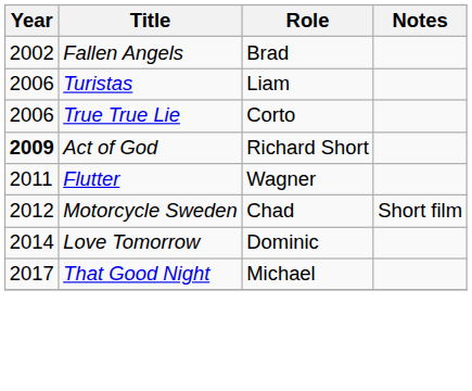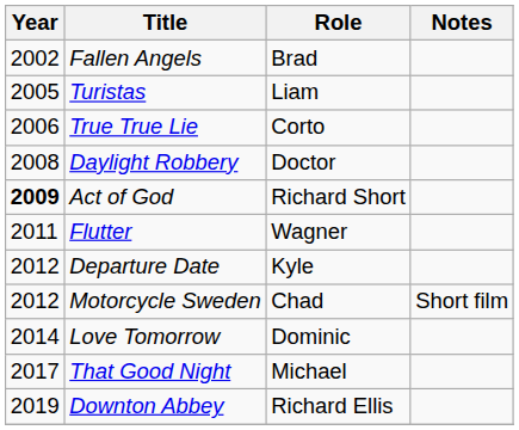Turistas | Year: 2006 -> 2005
+ row: 2008 | Daylight Robbery | Doctor
+ row: 2012 | Departure Date | Kyle
+ row: 2019 | Downton Abbey | Richard Ellis
